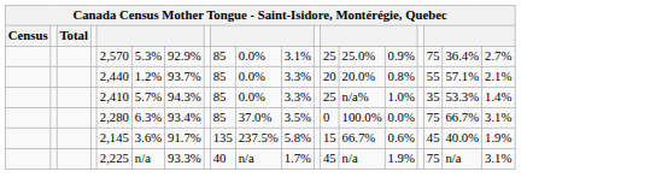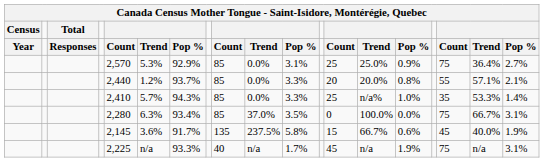+ row: Year | Responses | Count | Trend | Pop % | Count | Trend | Pop % | Count | Trend | Pop % | Count | Trend | Pop %
